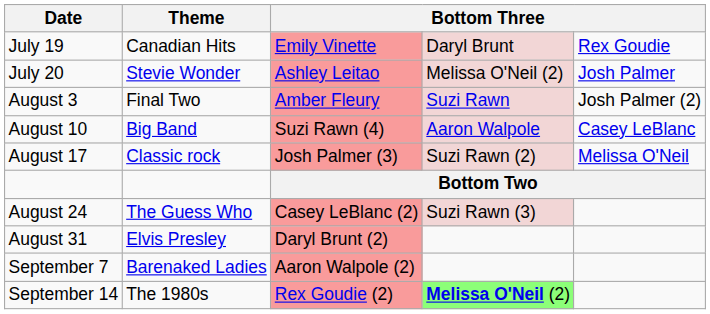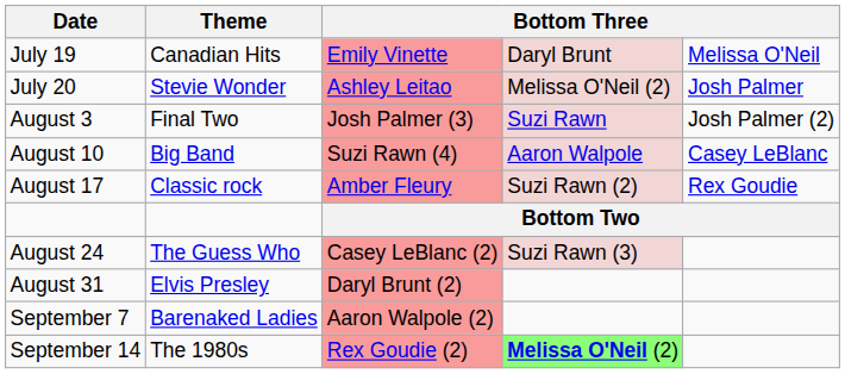July 19 | column 5: Rex Goudie -> Melissa O'Neil
August 3 | column 3: Amber Fleury -> Josh Palmer (3)
August 17 | column 3: Josh Palmer (3) -> Amber Fleury
August 17 | column 5: Melissa O'Neil -> Rex Goudie
